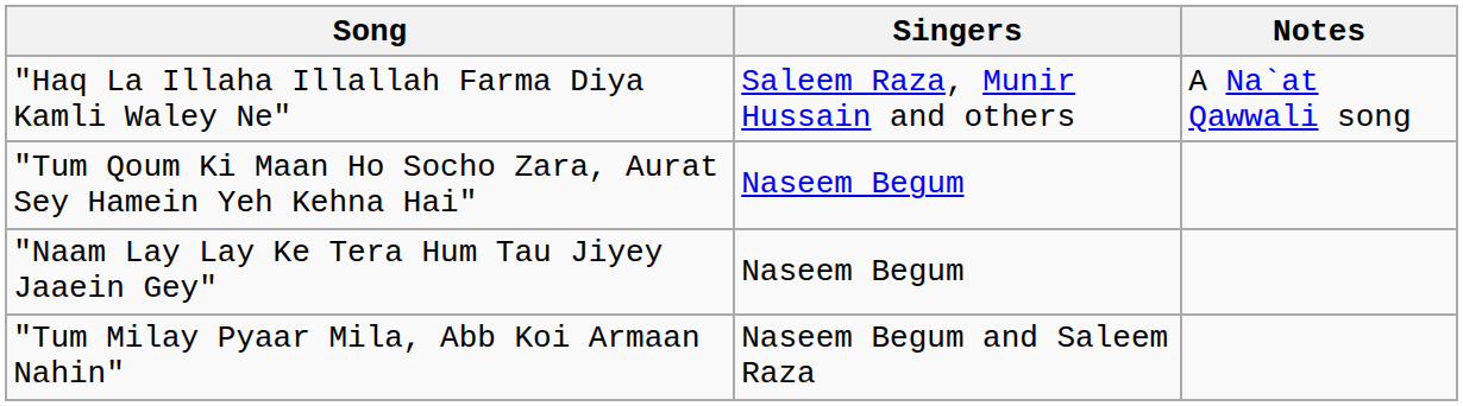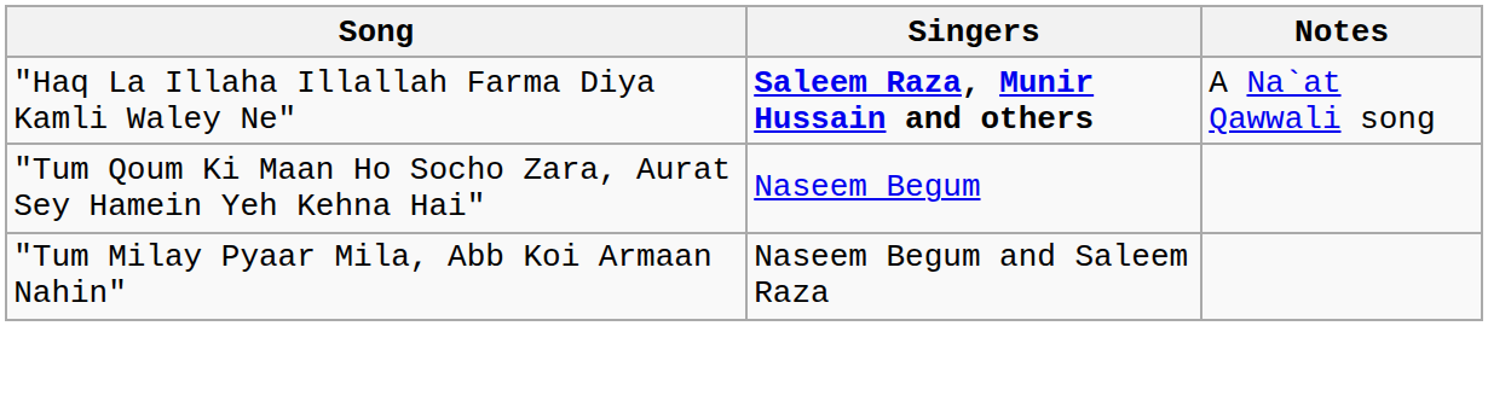"Haq La Illaha Illallah Farma Diya Kamli Waley Ne" | Singers: normal -> bold
- row: "Naam Lay Lay Ke Tera Hum Tau Jiyey Jaaein Gey" | Naseem Begum
